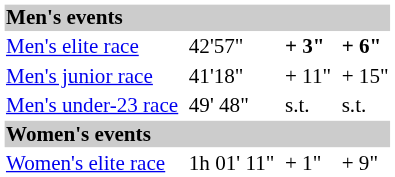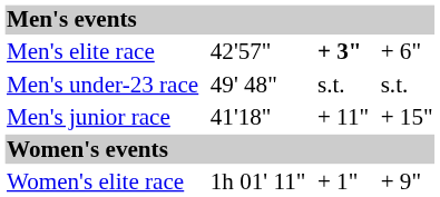Men's elite race | column 7: bold -> normal
rows swapped: Men's under-23 race <-> Men's junior race
